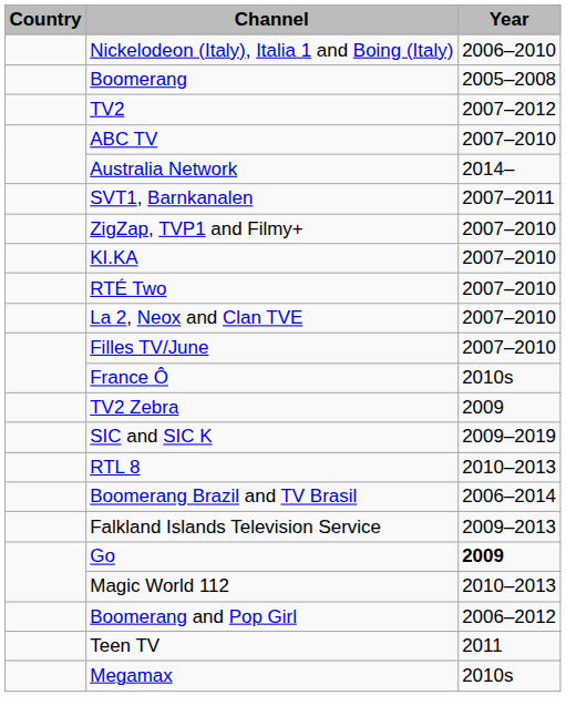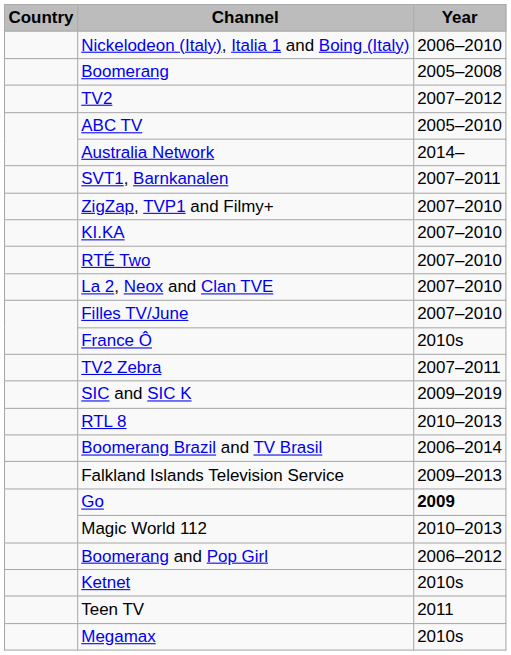ABC TV | Year: 2007–2010 -> 2005–2010
TV2 Zebra | Year: 2009 -> 2007–2011
+ row: Ketnet | 2010s
